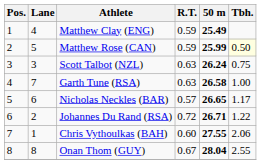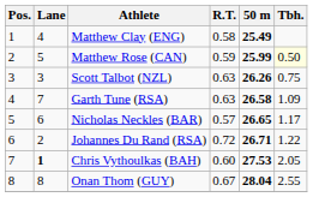Matthew Clay (ENG) | R.T.: 0.59 -> 0.58
Scott Talbot (NZL) | 50 m: 26.24 -> 26.26
Garth Tune (RSA) | Tbh.: 1.00 -> 1.09
Chris Vythoulkas (BAH) | Lane: normal -> bold
Chris Vythoulkas (BAH) | 50 m: 27.55 -> 27.53
Chris Vythoulkas (BAH) | Tbh.: 2.06 -> 2.05
